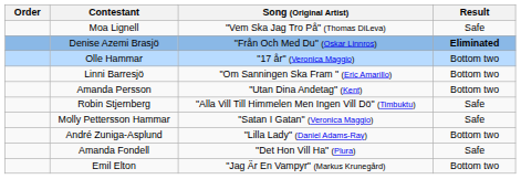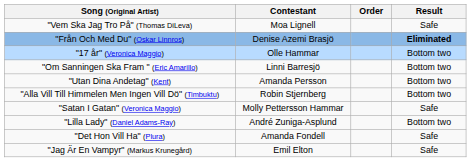columns swapped: Order <-> Song (Original Artist)
Robin Stjernberg | Result: Safe -> Bottom two
Emil Elton | Result: Bottom two -> Safe
